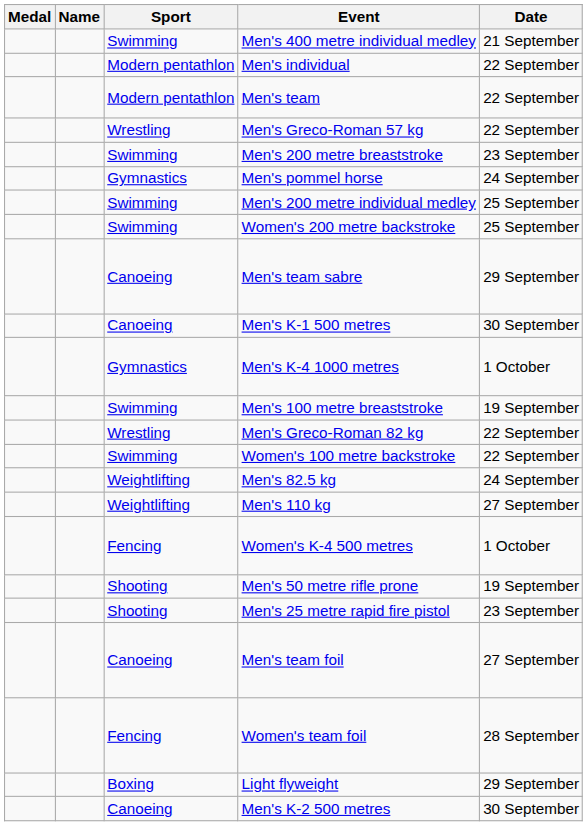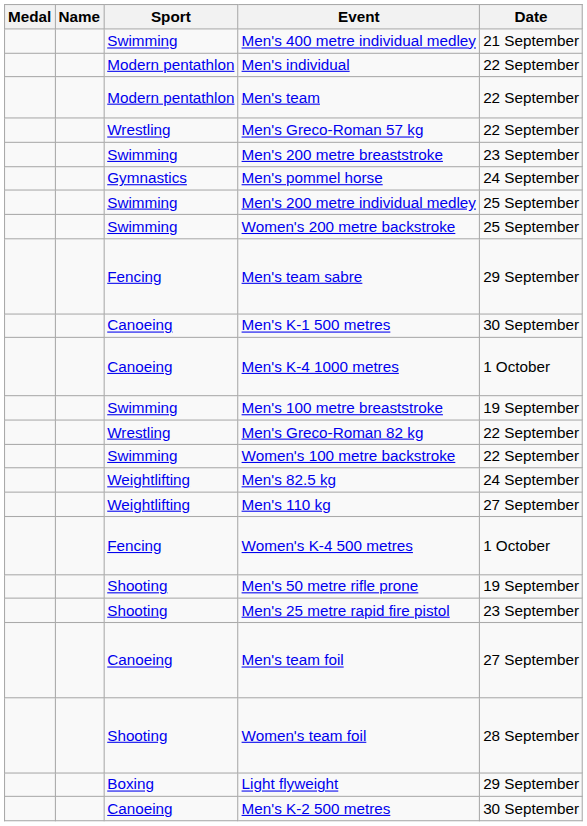Men's team sabre | Sport: Canoeing -> Fencing
Men's K-4 1000 metres | Sport: Gymnastics -> Canoeing
Women's team foil | Sport: Fencing -> Shooting
